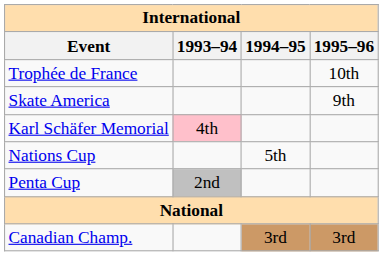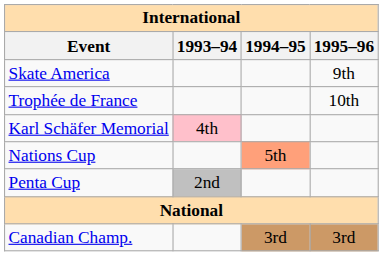rows swapped: Skate America <-> Trophée de France
Nations Cup | 1994–95: no background -> lightsalmon background
